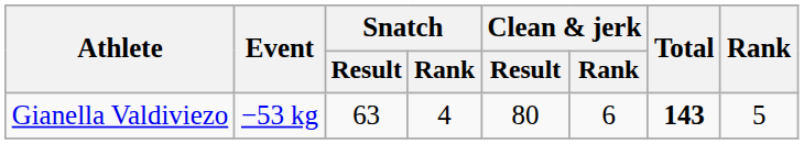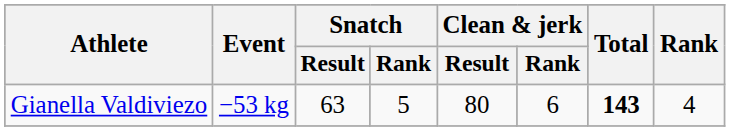Gianella Valdiviezo | Snatch / Rank: 4 -> 5
Gianella Valdiviezo | Rank: 5 -> 4
